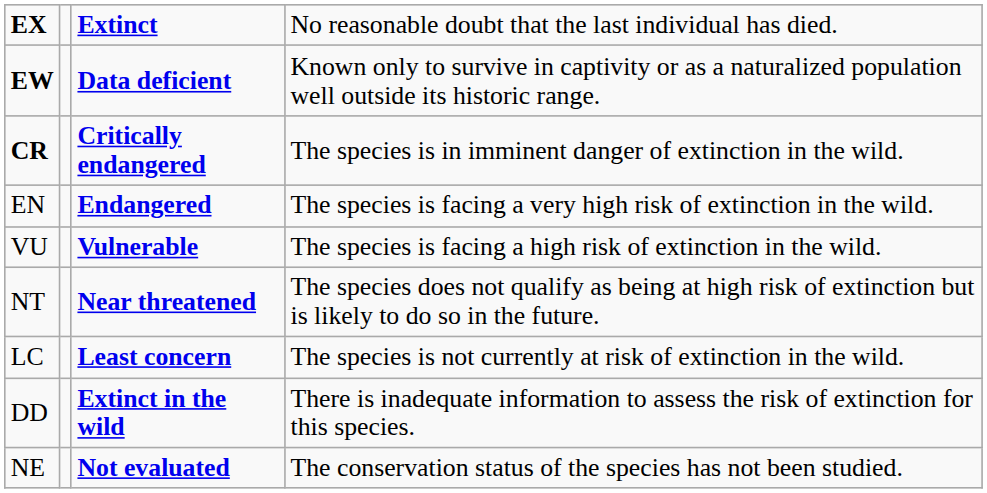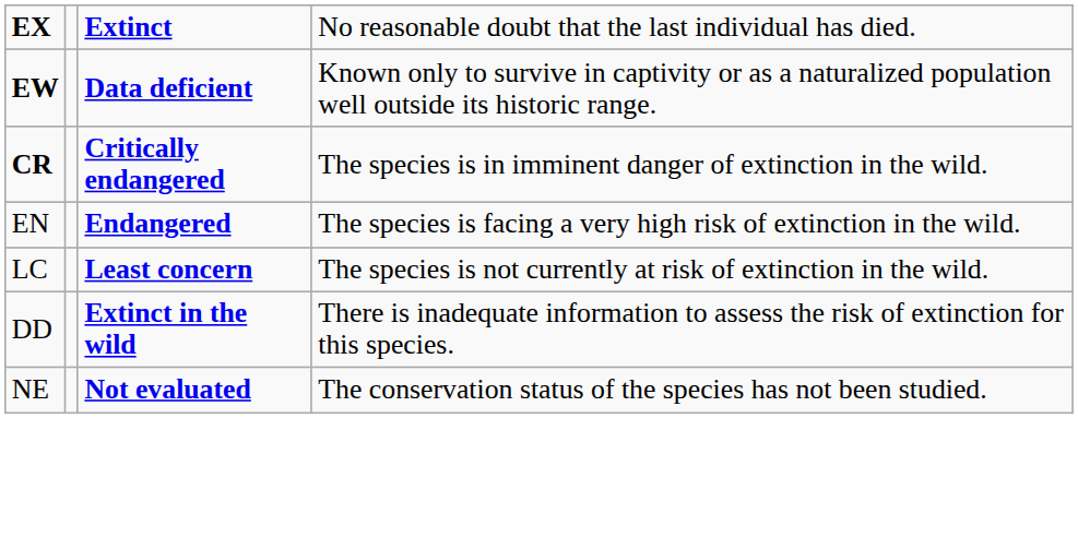- row: VU | Vulnerable | The species is facing a high risk of extinction in the wild.
- row: NT | Near threatened | The species does not qualify as being at high risk of extinction but is likely to do so in the future.
